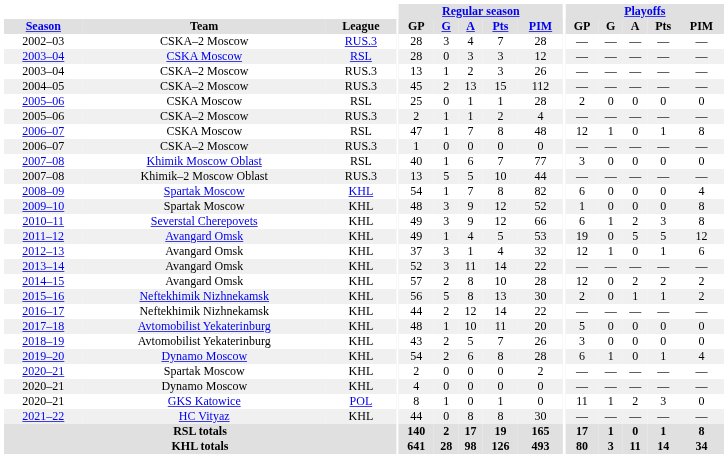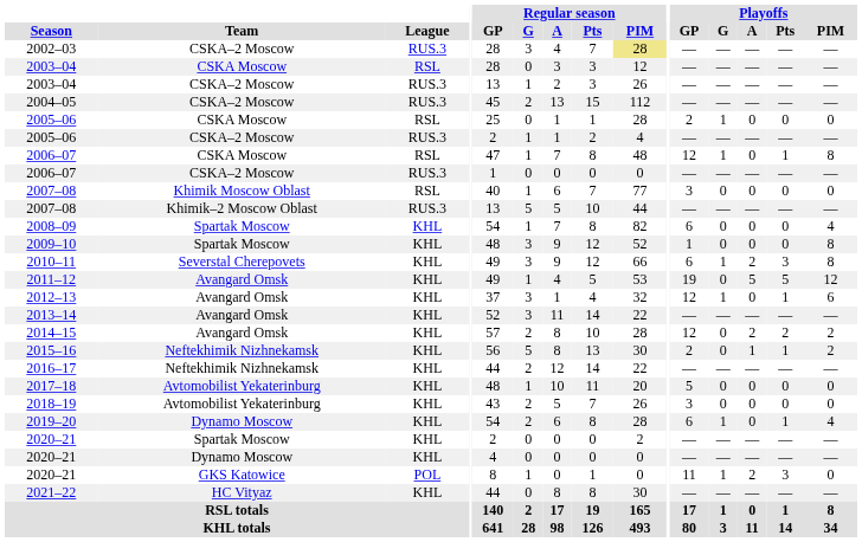2002–03 | Regular season / PIM: no background -> khaki background
2005–06 / CSKA Moscow | Playoffs / G: 0 -> 1
